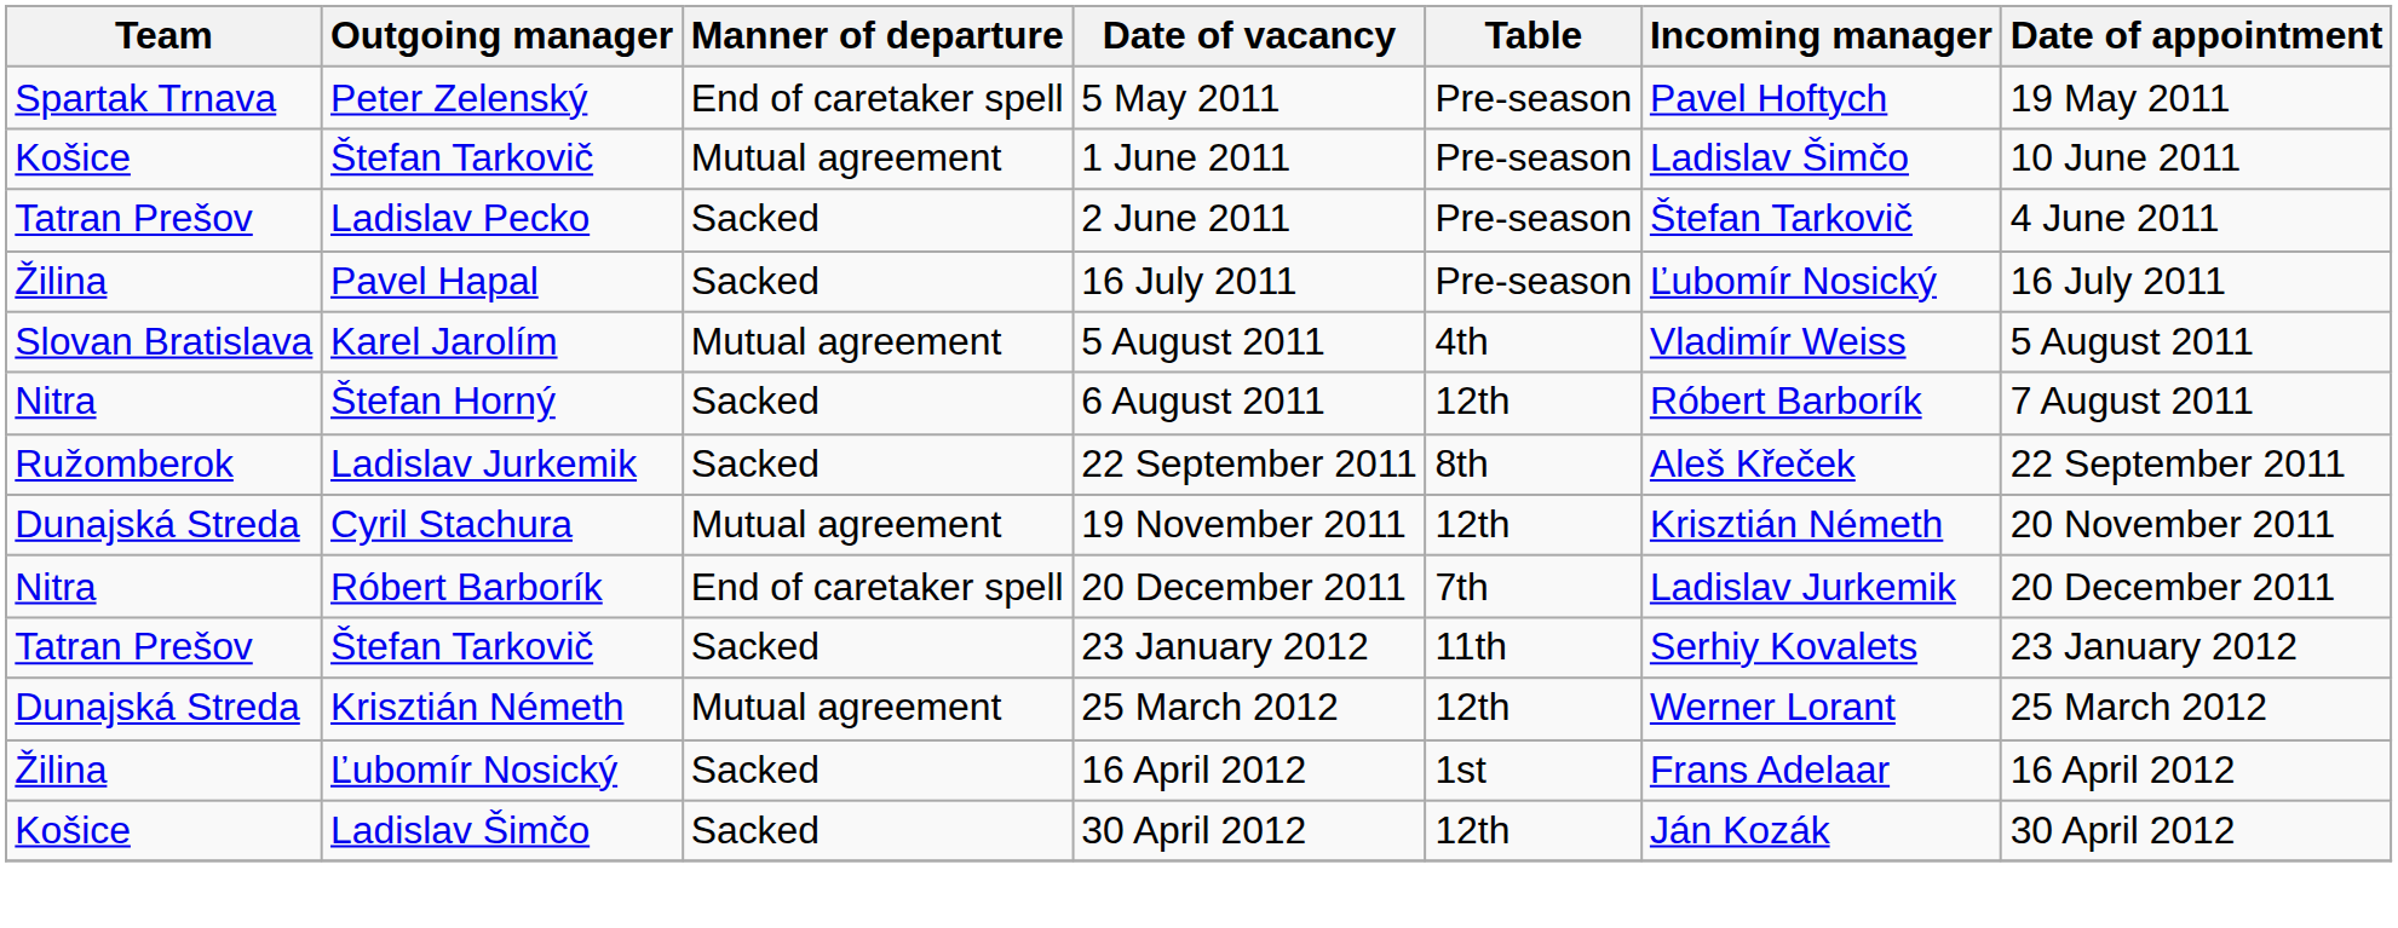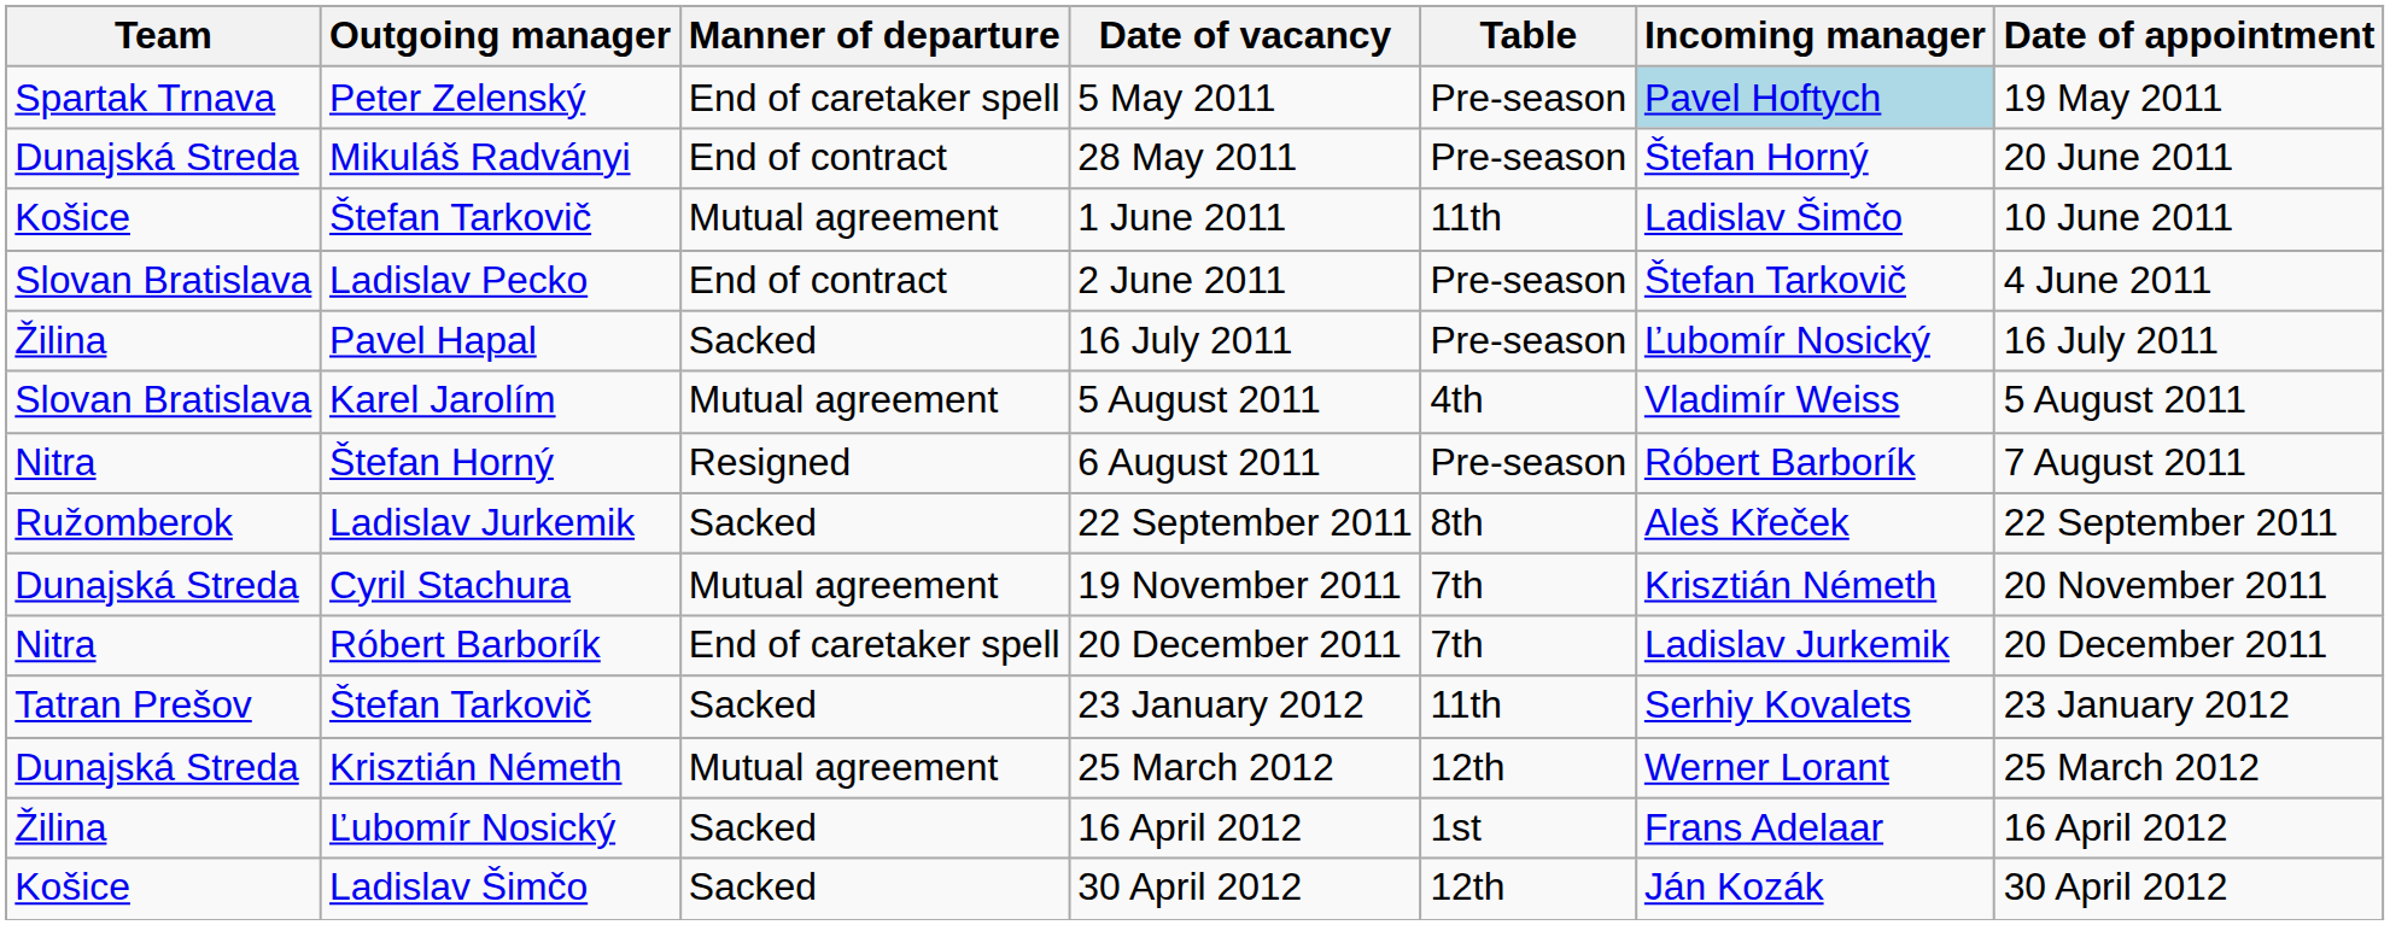5 May 2011 | Incoming manager: no background -> lightblue background
+ row: Dunajská Streda | Mikuláš Radványi | End of contract | 28 May 2011 | Pre-season | Štefan Horný | 20 June 2011
1 June 2011 | Table: Pre-season -> 11th
2 June 2011 | Team: Tatran Prešov -> Slovan Bratislava
2 June 2011 | Manner of departure: Sacked -> End of contract
6 August 2011 | Manner of departure: Sacked -> Resigned
6 August 2011 | Table: 12th -> Pre-season
19 November 2011 | Table: 12th -> 7th
